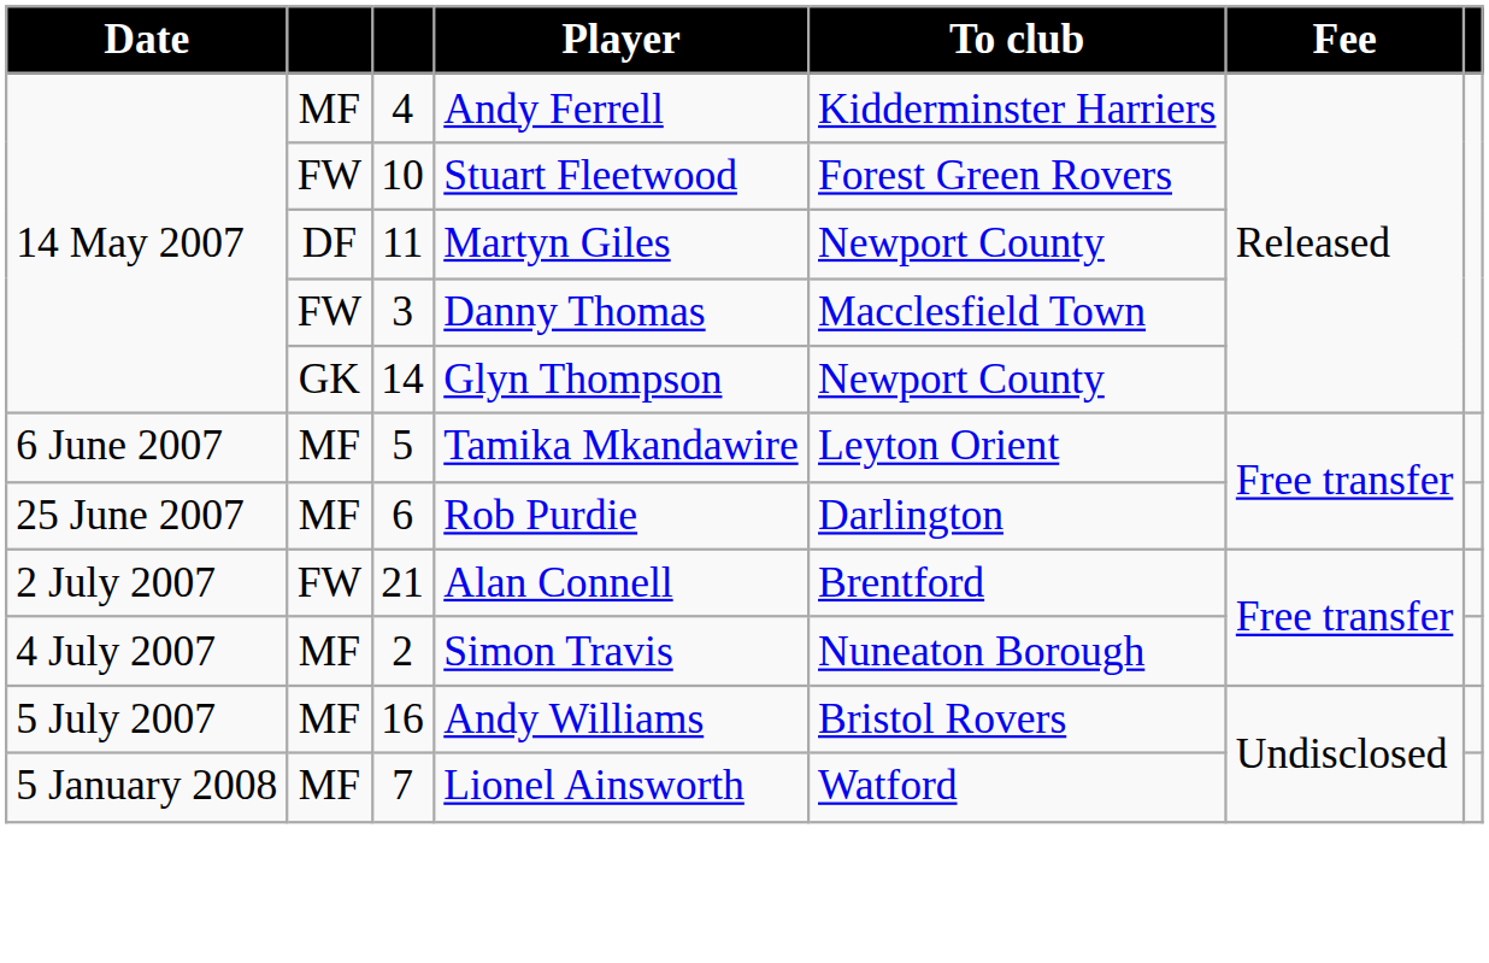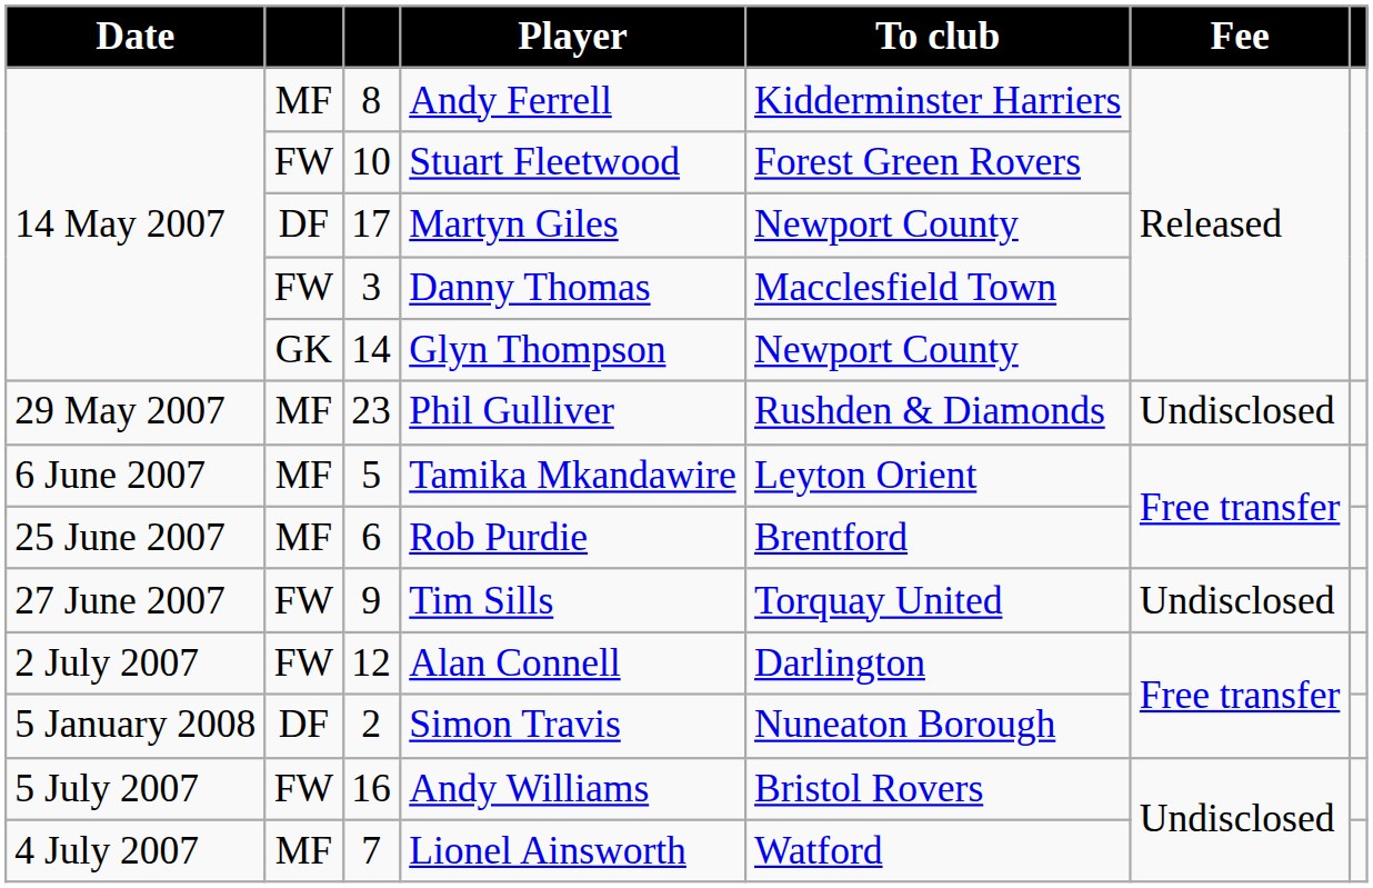Andy Ferrell | column 3: 4 -> 8
Martyn Giles | column 3: 11 -> 17
+ row: 29 May 2007 | MF | 23 | Phil Gulliver | Rushden & Diamonds | Undisclosed
Rob Purdie | To club: Darlington -> Brentford
+ row: 27 June 2007 | FW | 9 | Tim Sills | Torquay United | Undisclosed
Alan Connell | column 3: 21 -> 12
Alan Connell | To club: Brentford -> Darlington
Simon Travis | Date: 4 July 2007 -> 5 January 2008
Simon Travis | column 2: MF -> DF
Andy Williams | column 2: MF -> FW
Lionel Ainsworth | Date: 5 January 2008 -> 4 July 2007
